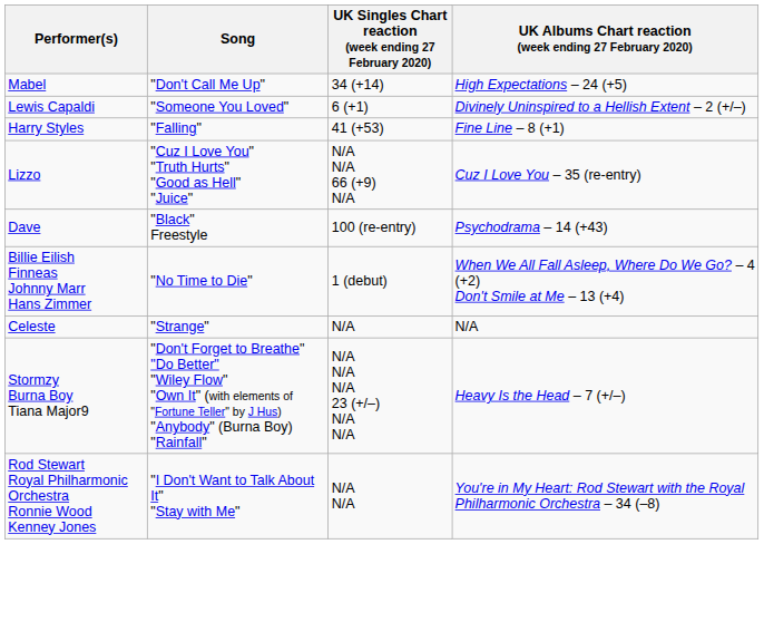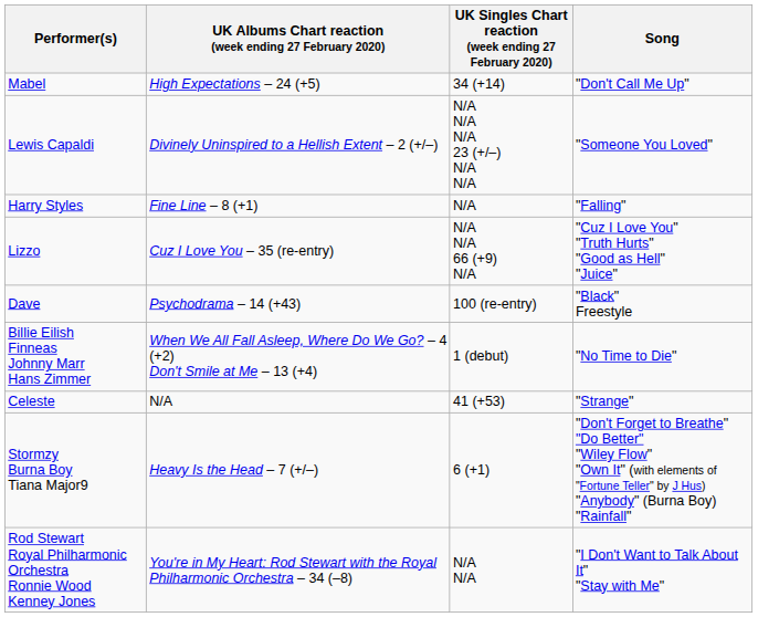columns swapped: Song <-> UK Albums Chart reaction (week ending 27 February 2020)
Lewis Capaldi | UK Singles Chart reaction (week ending 27 February 2020): 6 (+1) -> N/A N/A N/A 23 (+/–) N/A N/A
Harry Styles | UK Singles Chart reaction (week ending 27 February 2020): 41 (+53) -> N/A
Celeste | UK Singles Chart reaction (week ending 27 February 2020): N/A -> 41 (+53)
Stormzy Burna Boy Tiana Major9 | UK Singles Chart reaction (week ending 27 February 2020): N/A N/A N/A 23 (+/–) N/A N/A -> 6 (+1)
